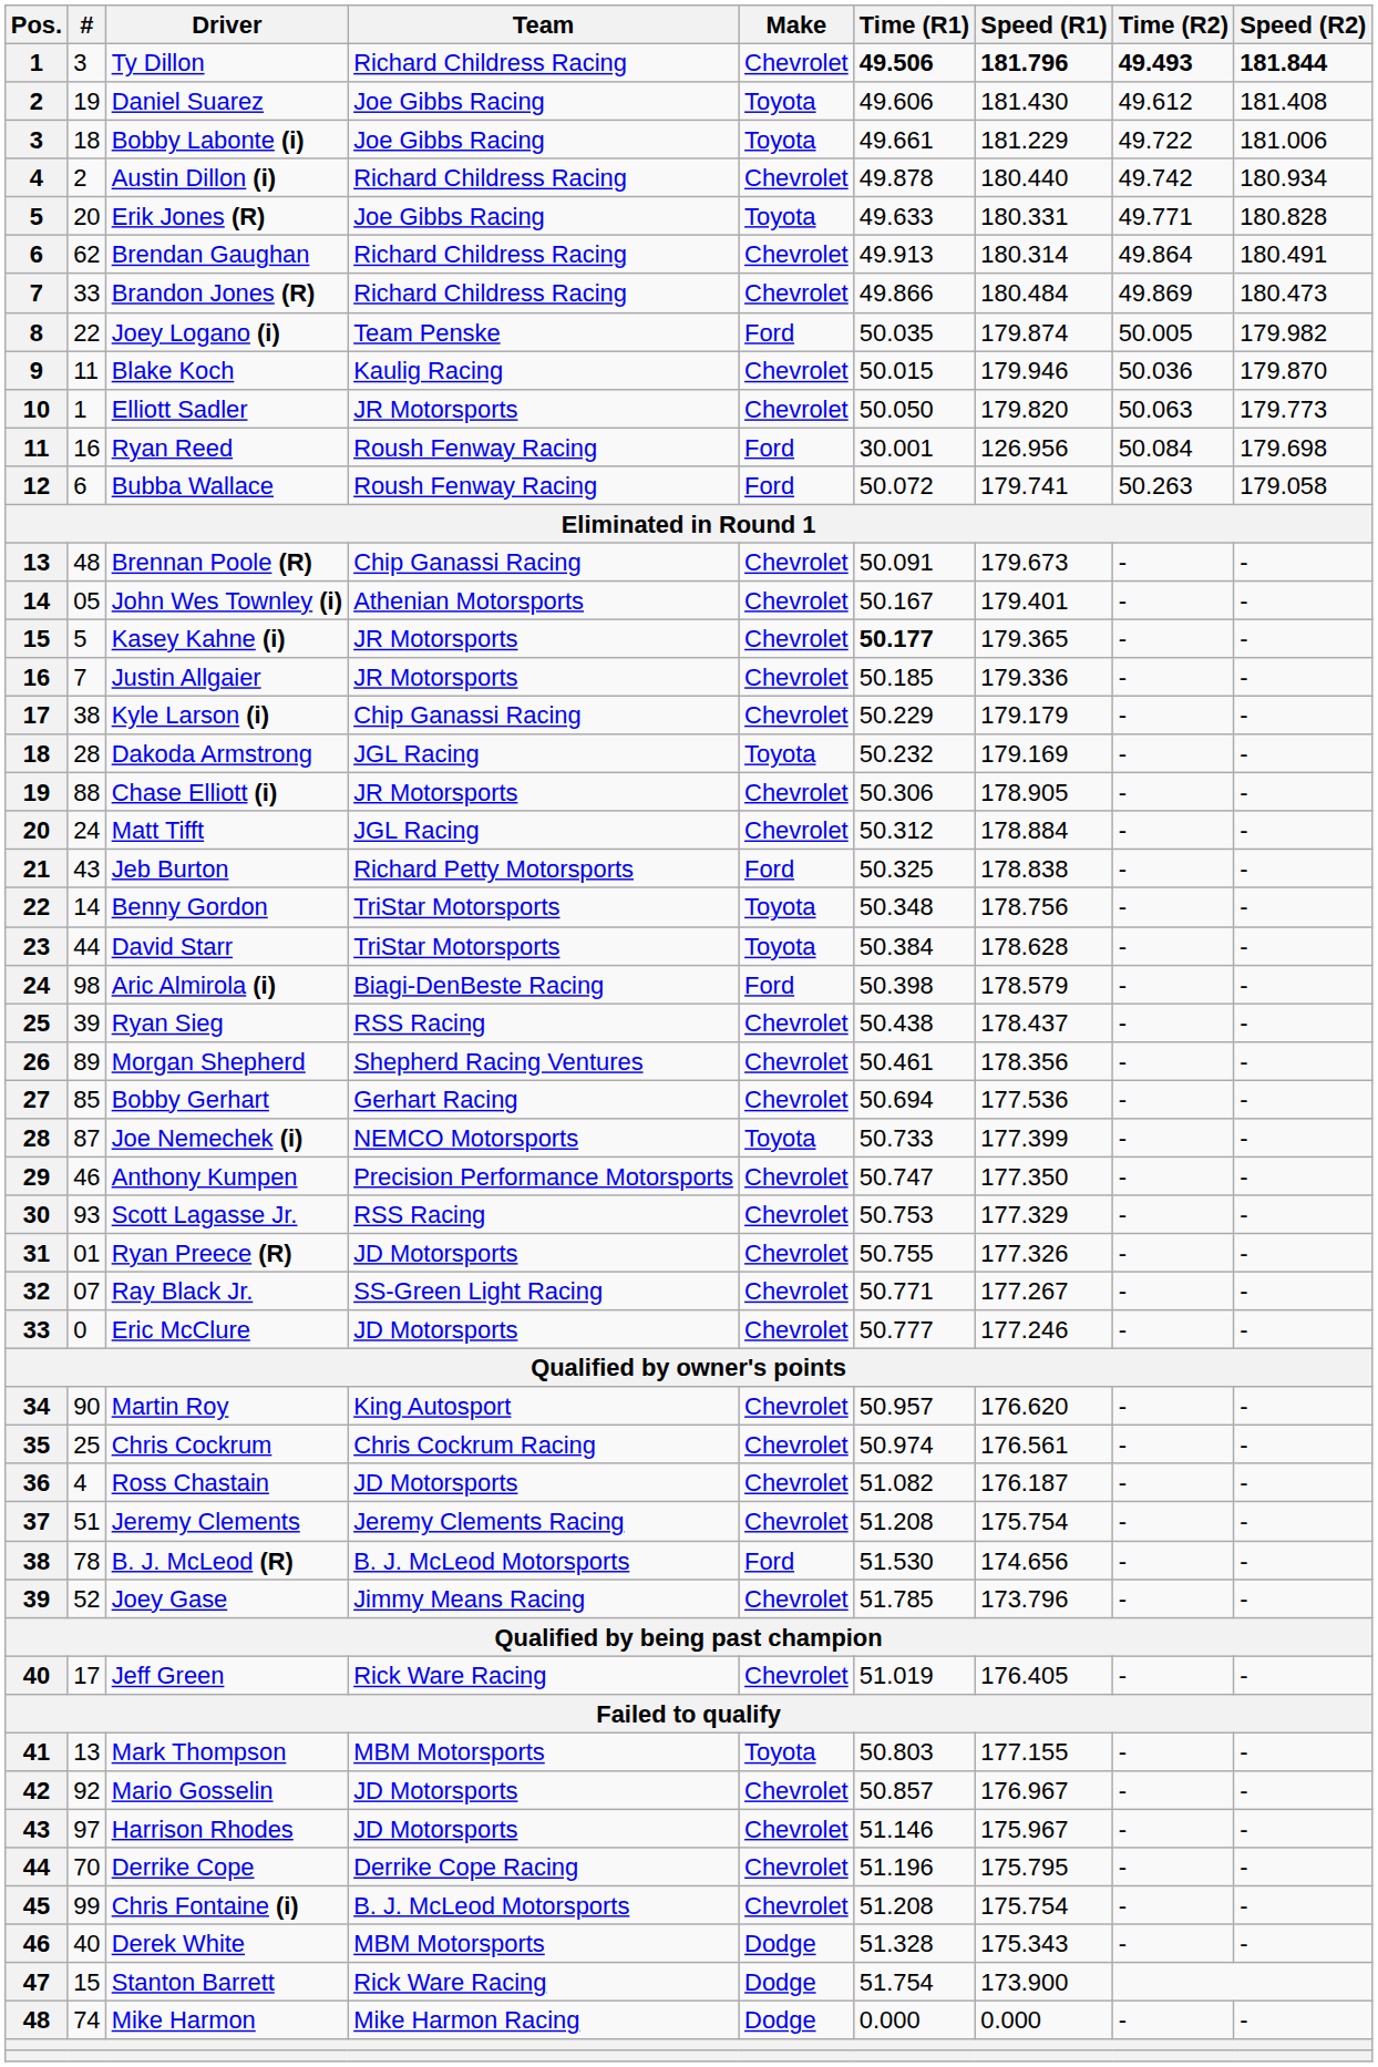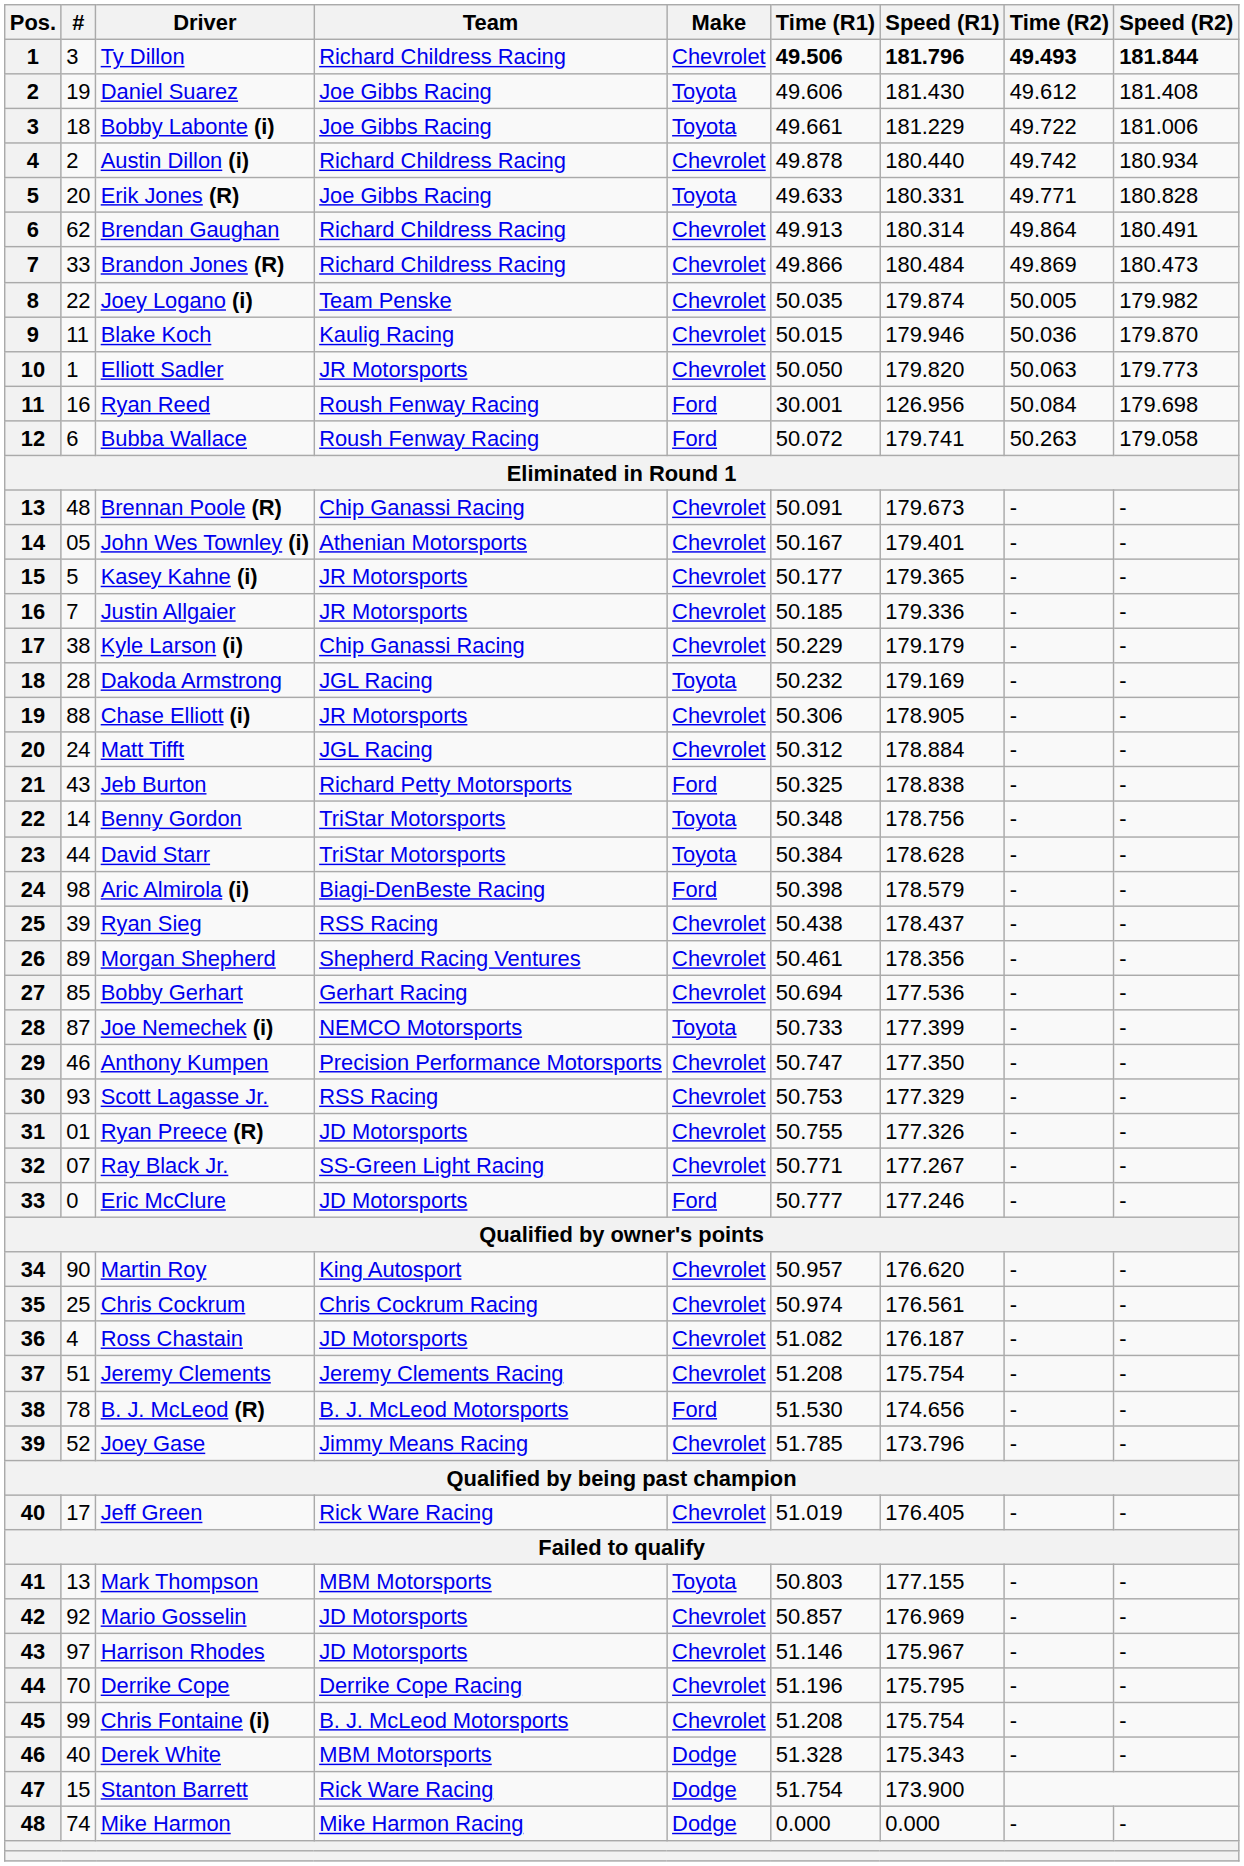Joey Logano (i) | Make: Ford -> Chevrolet
Kasey Kahne (i) | Time (R1): bold -> normal
Eric McClure | Make: Chevrolet -> Ford
Mario Gosselin | Speed (R1): 176.967 -> 176.969
